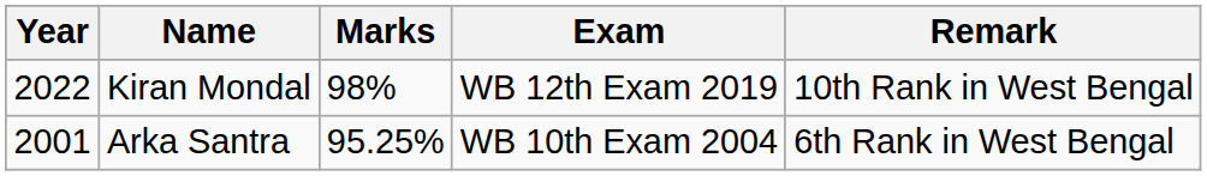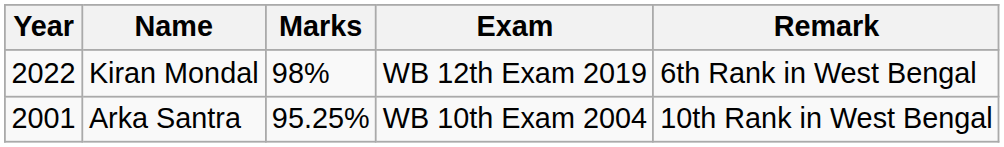Kiran Mondal | Remark: 10th Rank in West Bengal -> 6th Rank in West Bengal
Arka Santra | Remark: 6th Rank in West Bengal -> 10th Rank in West Bengal
